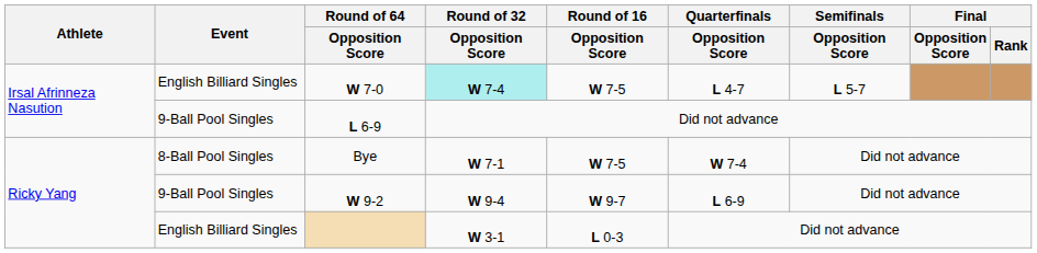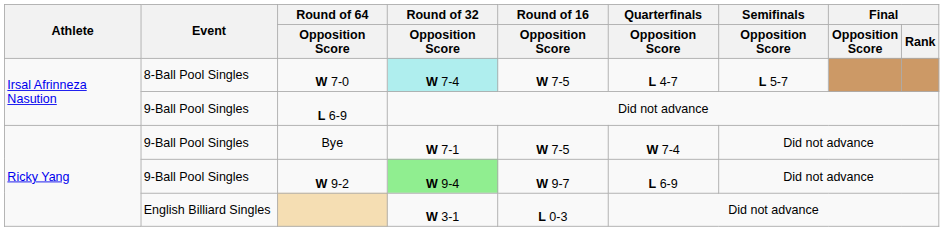W 7-0 | Event: English Billiard Singles -> 8-Ball Pool Singles
Bye | Event: 8-Ball Pool Singles -> 9-Ball Pool Singles
W 9-2 | Round of 32 / Opposition Score: no background -> lightgreen background
